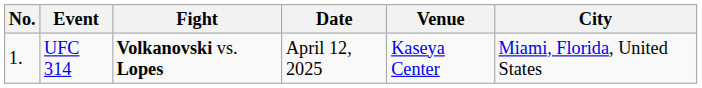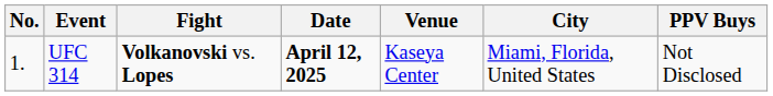+ column: PPV Buys | Not Disclosed
UFC 314 | Date: normal -> bold
